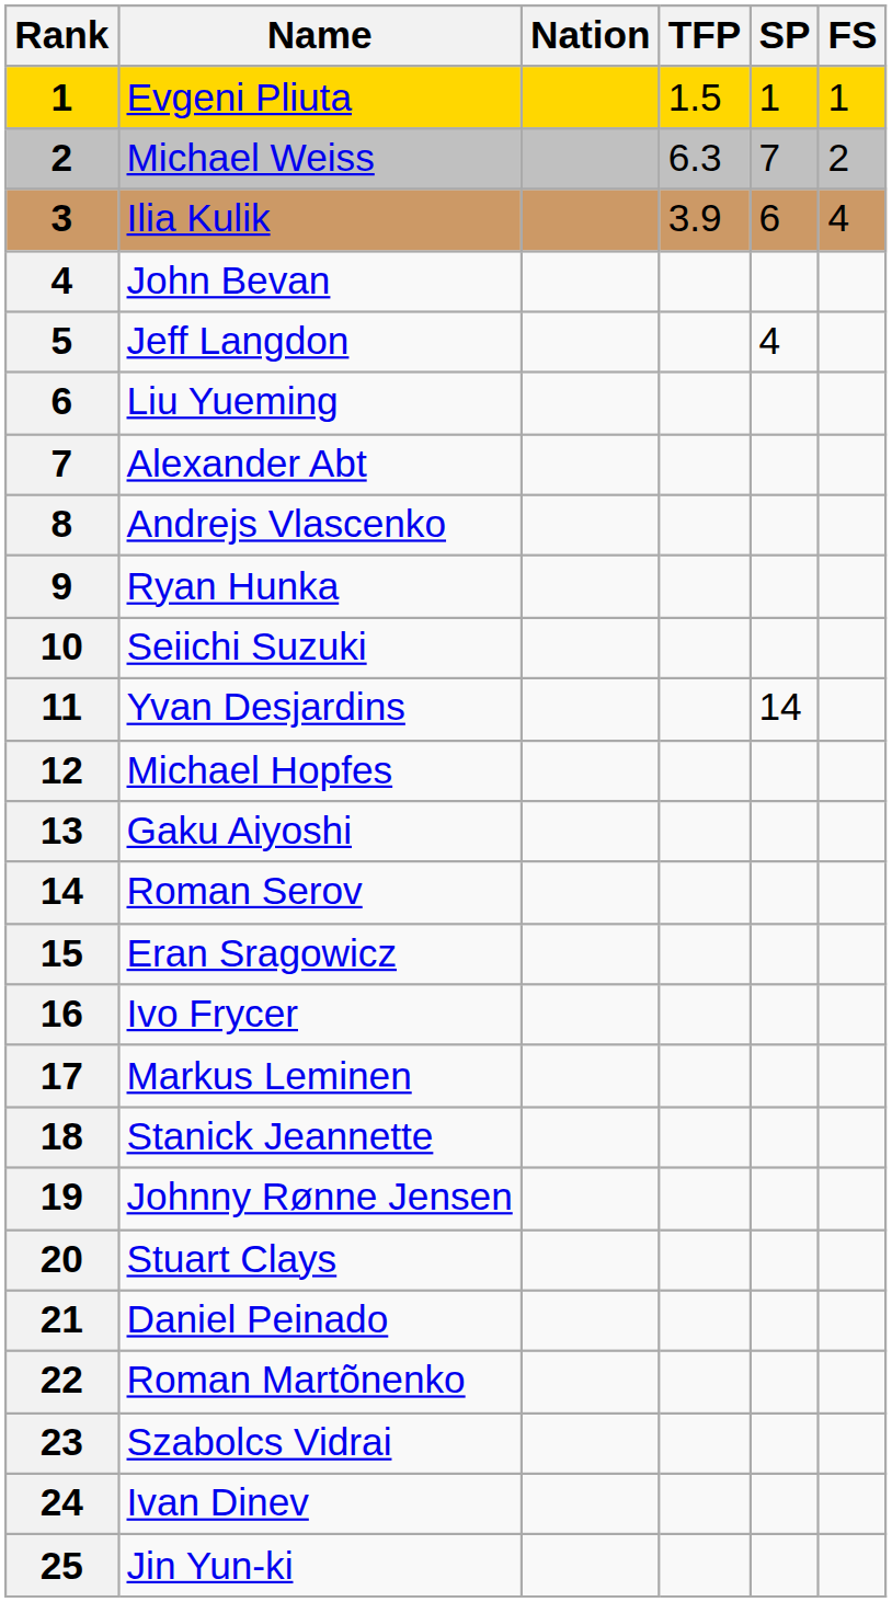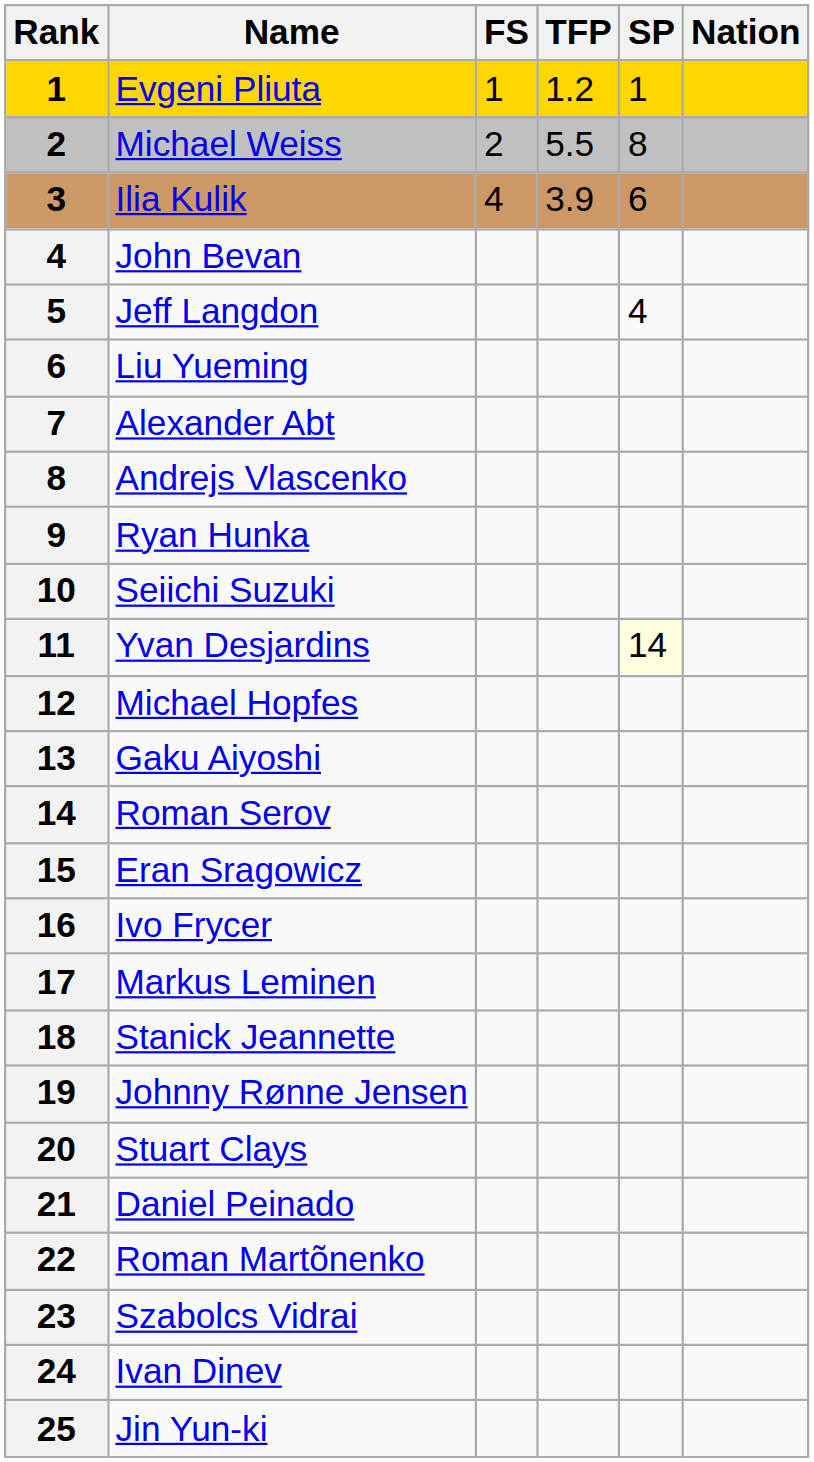columns swapped: Nation <-> FS
Evgeni Pliuta | TFP: 1.5 -> 1.2
Michael Weiss | TFP: 6.3 -> 5.5
Michael Weiss | SP: 7 -> 8
Yvan Desjardins | SP: no background -> lightyellow background
